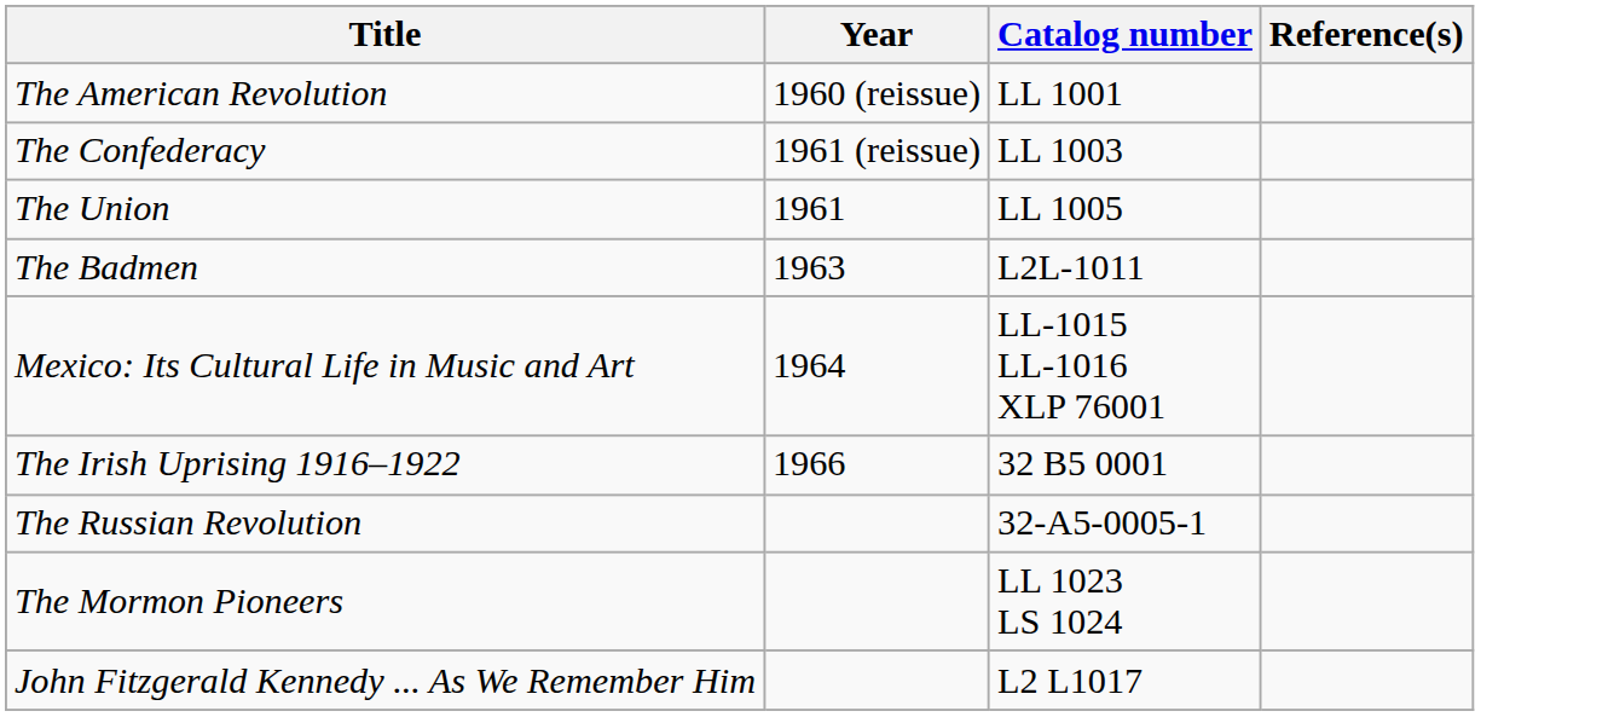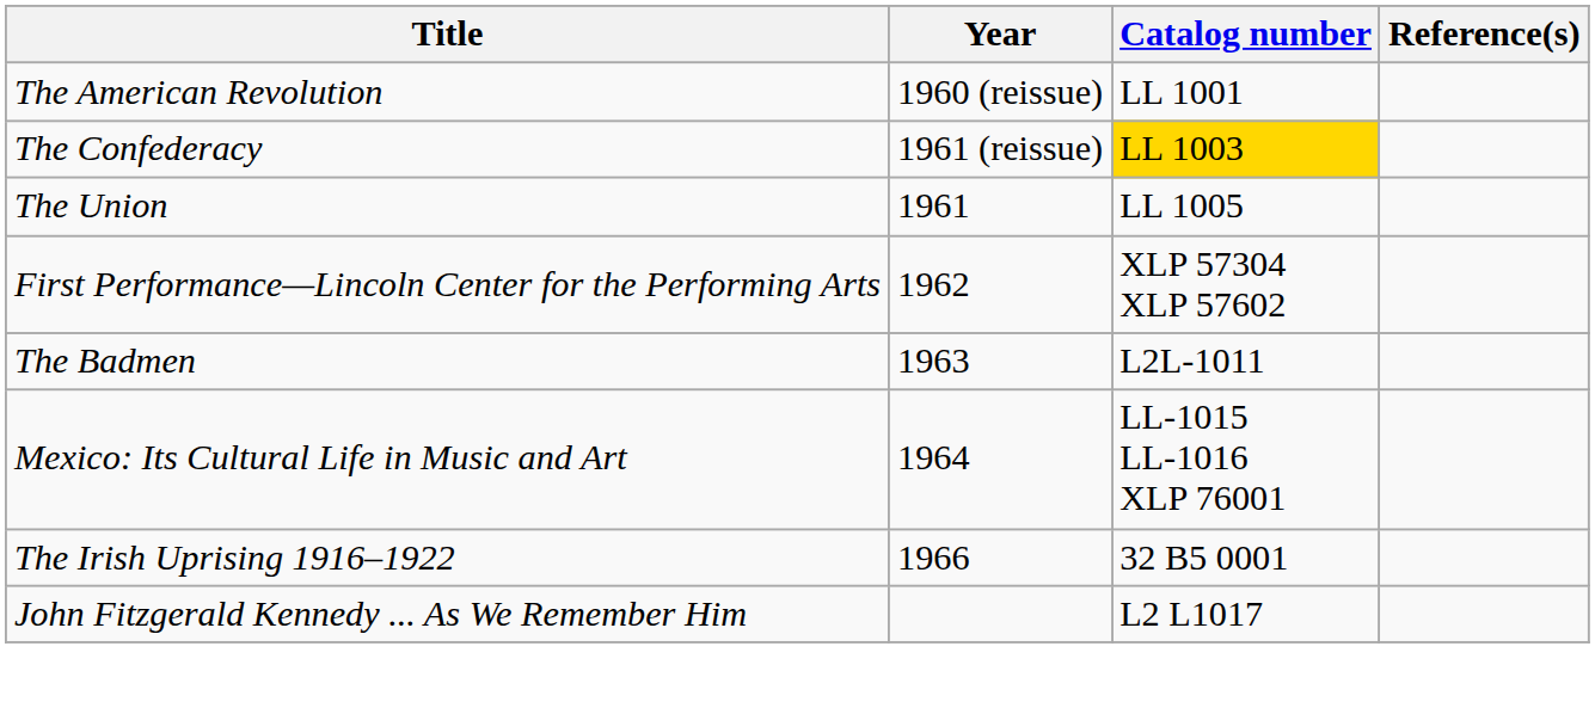The Confederacy | Catalog number: no background -> gold background
+ row: First Performance—Lincoln Center for the Performing Arts | 1962 | XLP 57304 XLP 57602
- row: The Russian Revolution | 32-A5-0005-1
- row: The Mormon Pioneers | LL 1023 LS 1024
